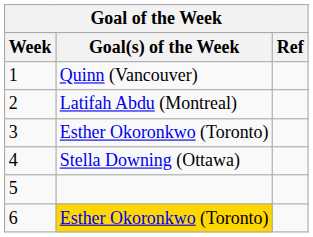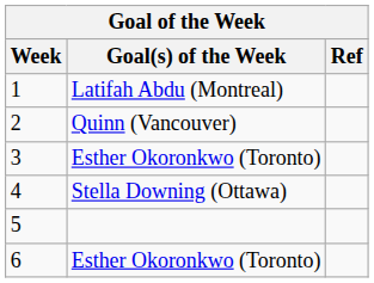1 | Goal(s) of the Week: Quinn (Vancouver) -> Latifah Abdu (Montreal)
2 | Goal(s) of the Week: Latifah Abdu (Montreal) -> Quinn (Vancouver)
6 | Goal(s) of the Week: gold background -> no background
